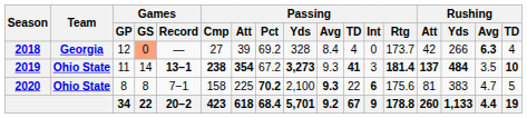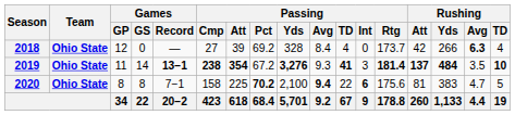2018 | Team: Georgia -> Ohio State
2018 | Games / GS: lightsalmon background -> no background
2019 | Passing / Yds: 3,273 -> 3,276
2020 | Passing / Avg: 9.3 -> 9.4
